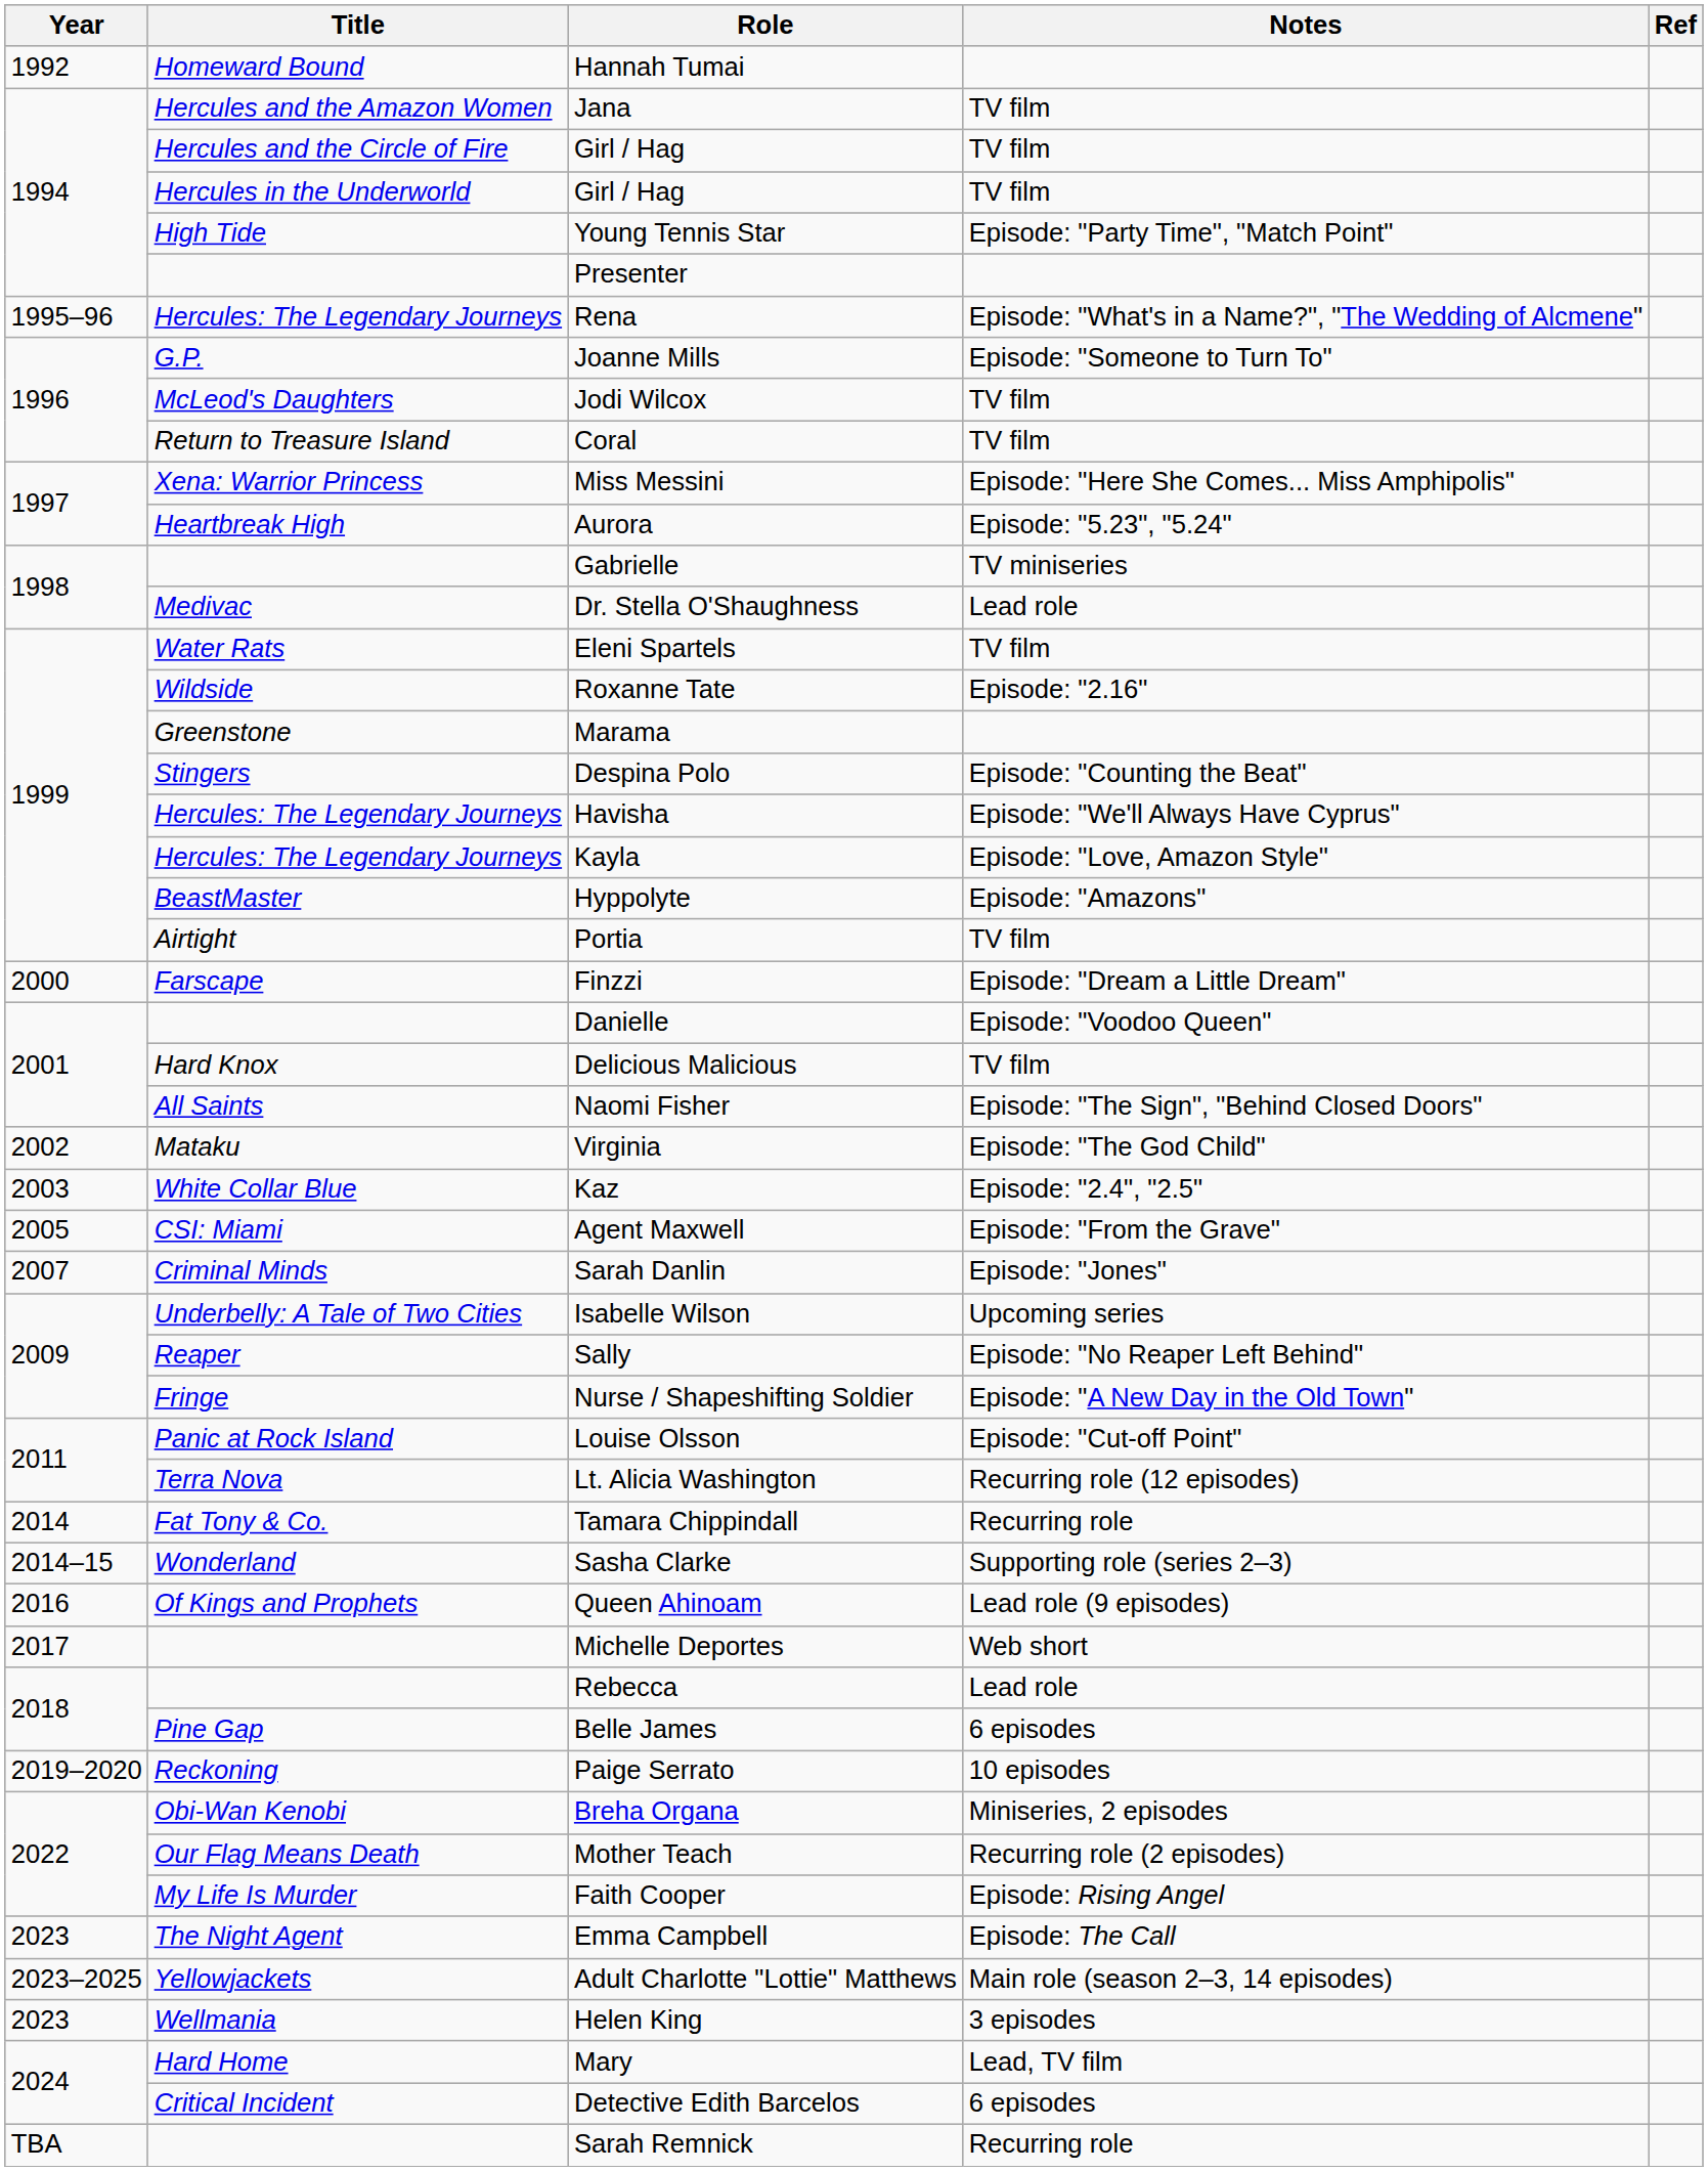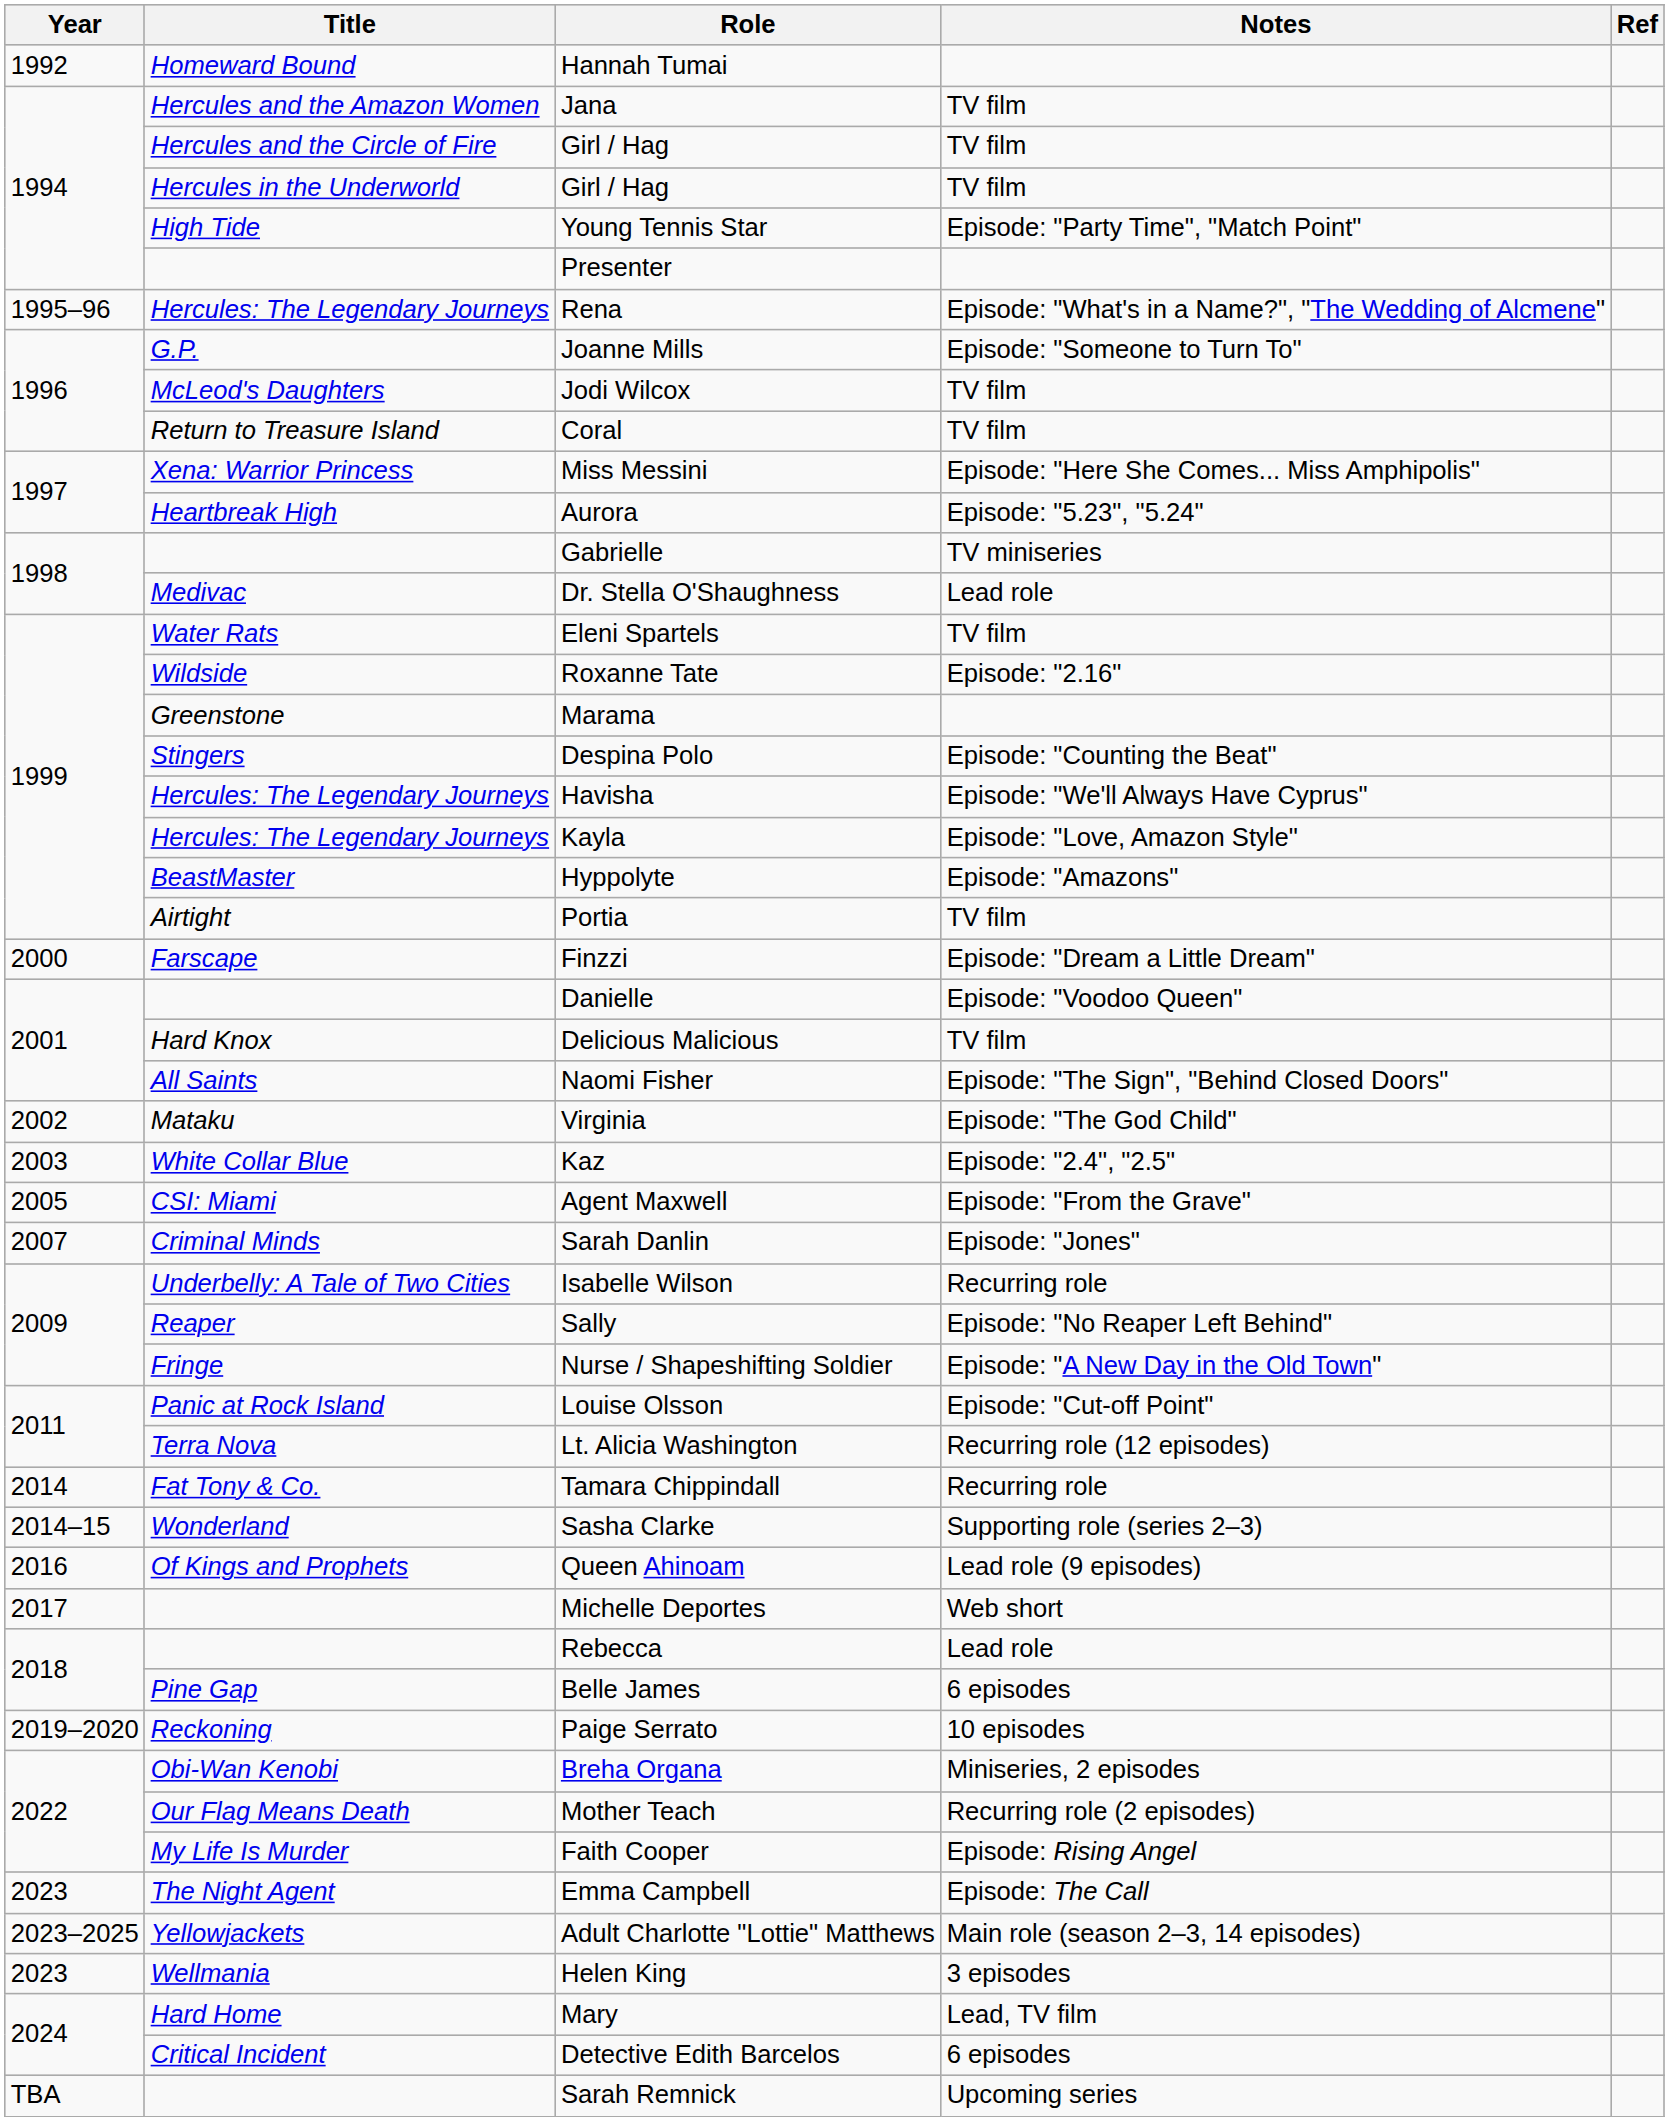Isabelle Wilson | Notes: Upcoming series -> Recurring role
Sarah Remnick | Notes: Recurring role -> Upcoming series
